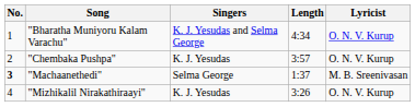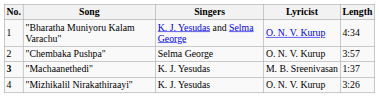columns swapped: Lyricist <-> Length
"Chembaka Pushpa" | Singers: K. J. Yesudas -> Selma George
"Machaanethedi" | Singers: Selma George -> K. J. Yesudas
